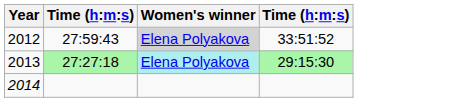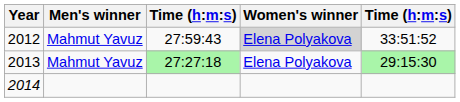+ column: Men's winner | Mahmut Yavuz | Mahmut Yavuz
2013 | Women's winner: paleturquoise background -> no background
